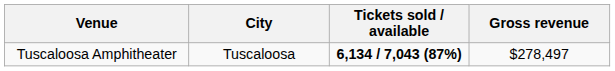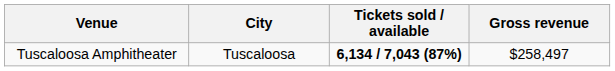Tuscaloosa Amphitheater | Gross revenue: $278,497 -> $258,497
